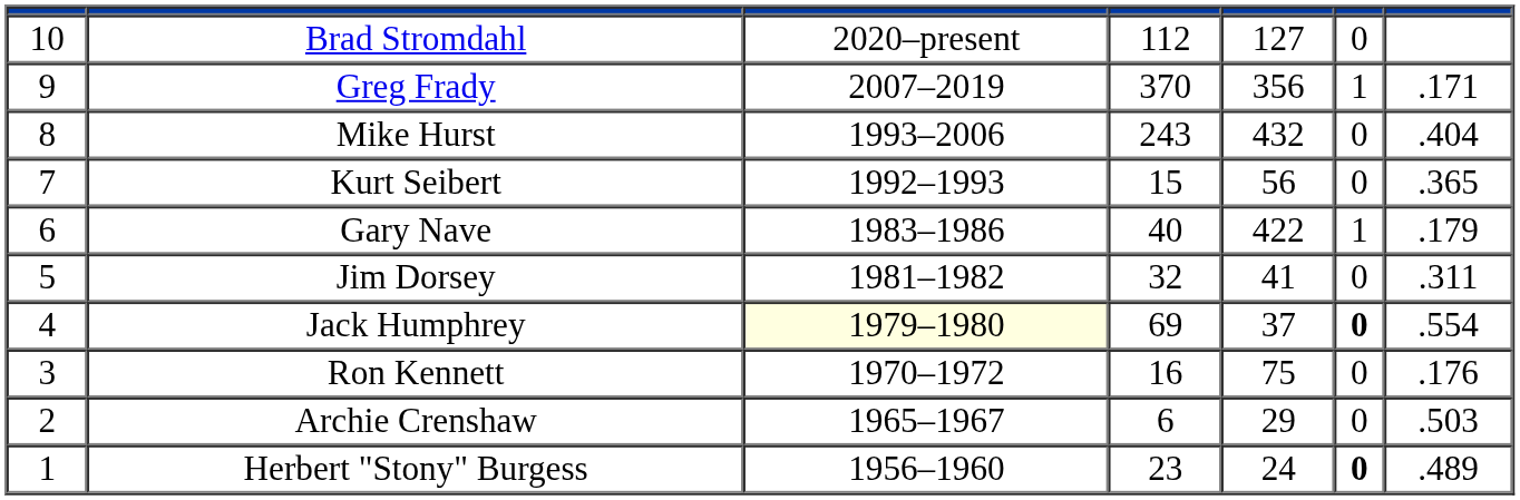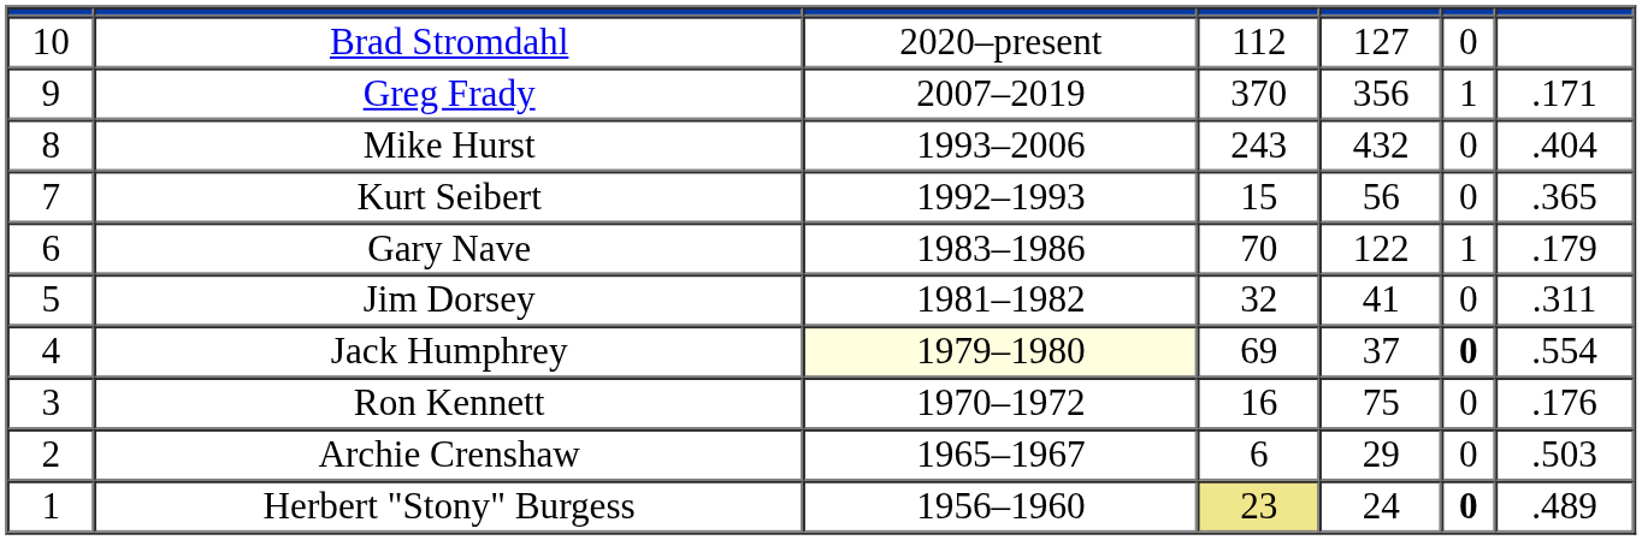Gary Nave | column 4: 40 -> 70
Gary Nave | column 5: 422 -> 122
Herbert "Stony" Burgess | column 4: no background -> khaki background
